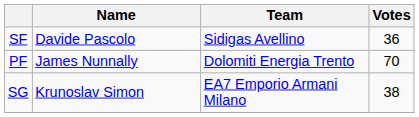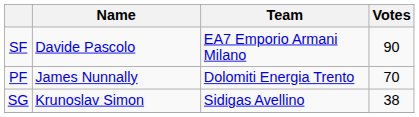SF | Team: Sidigas Avellino -> EA7 Emporio Armani Milano
SF | Votes: 36 -> 90
SG | Team: EA7 Emporio Armani Milano -> Sidigas Avellino
